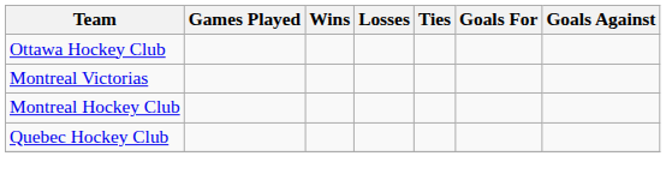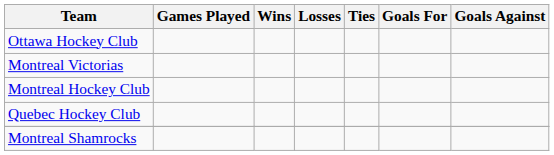+ row: Montreal Shamrocks
